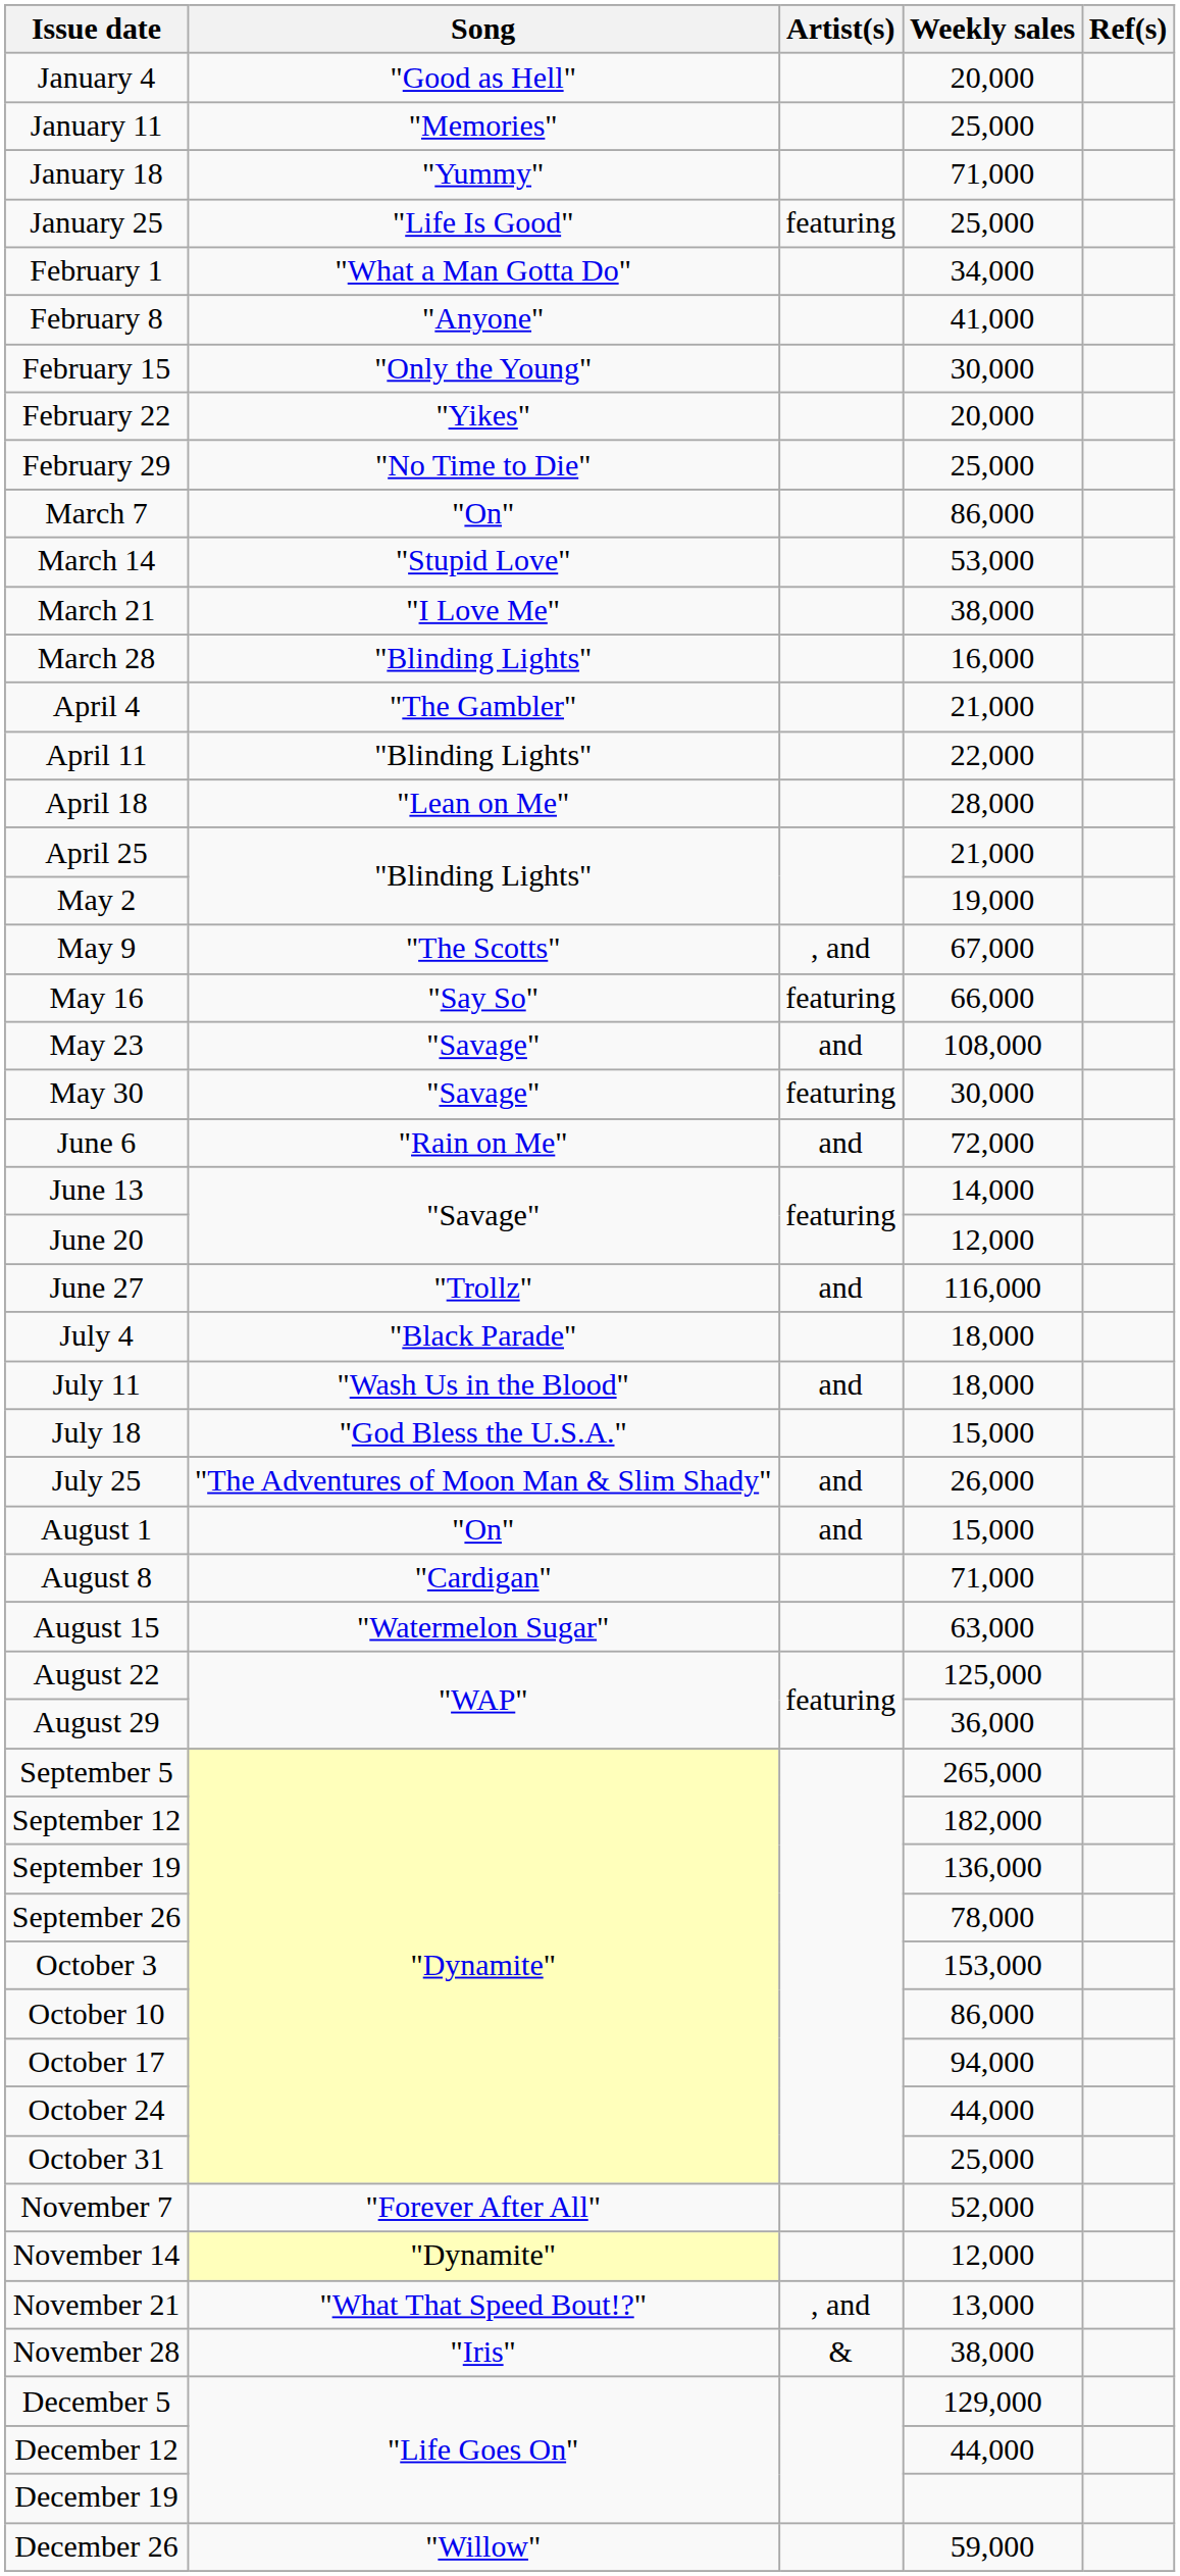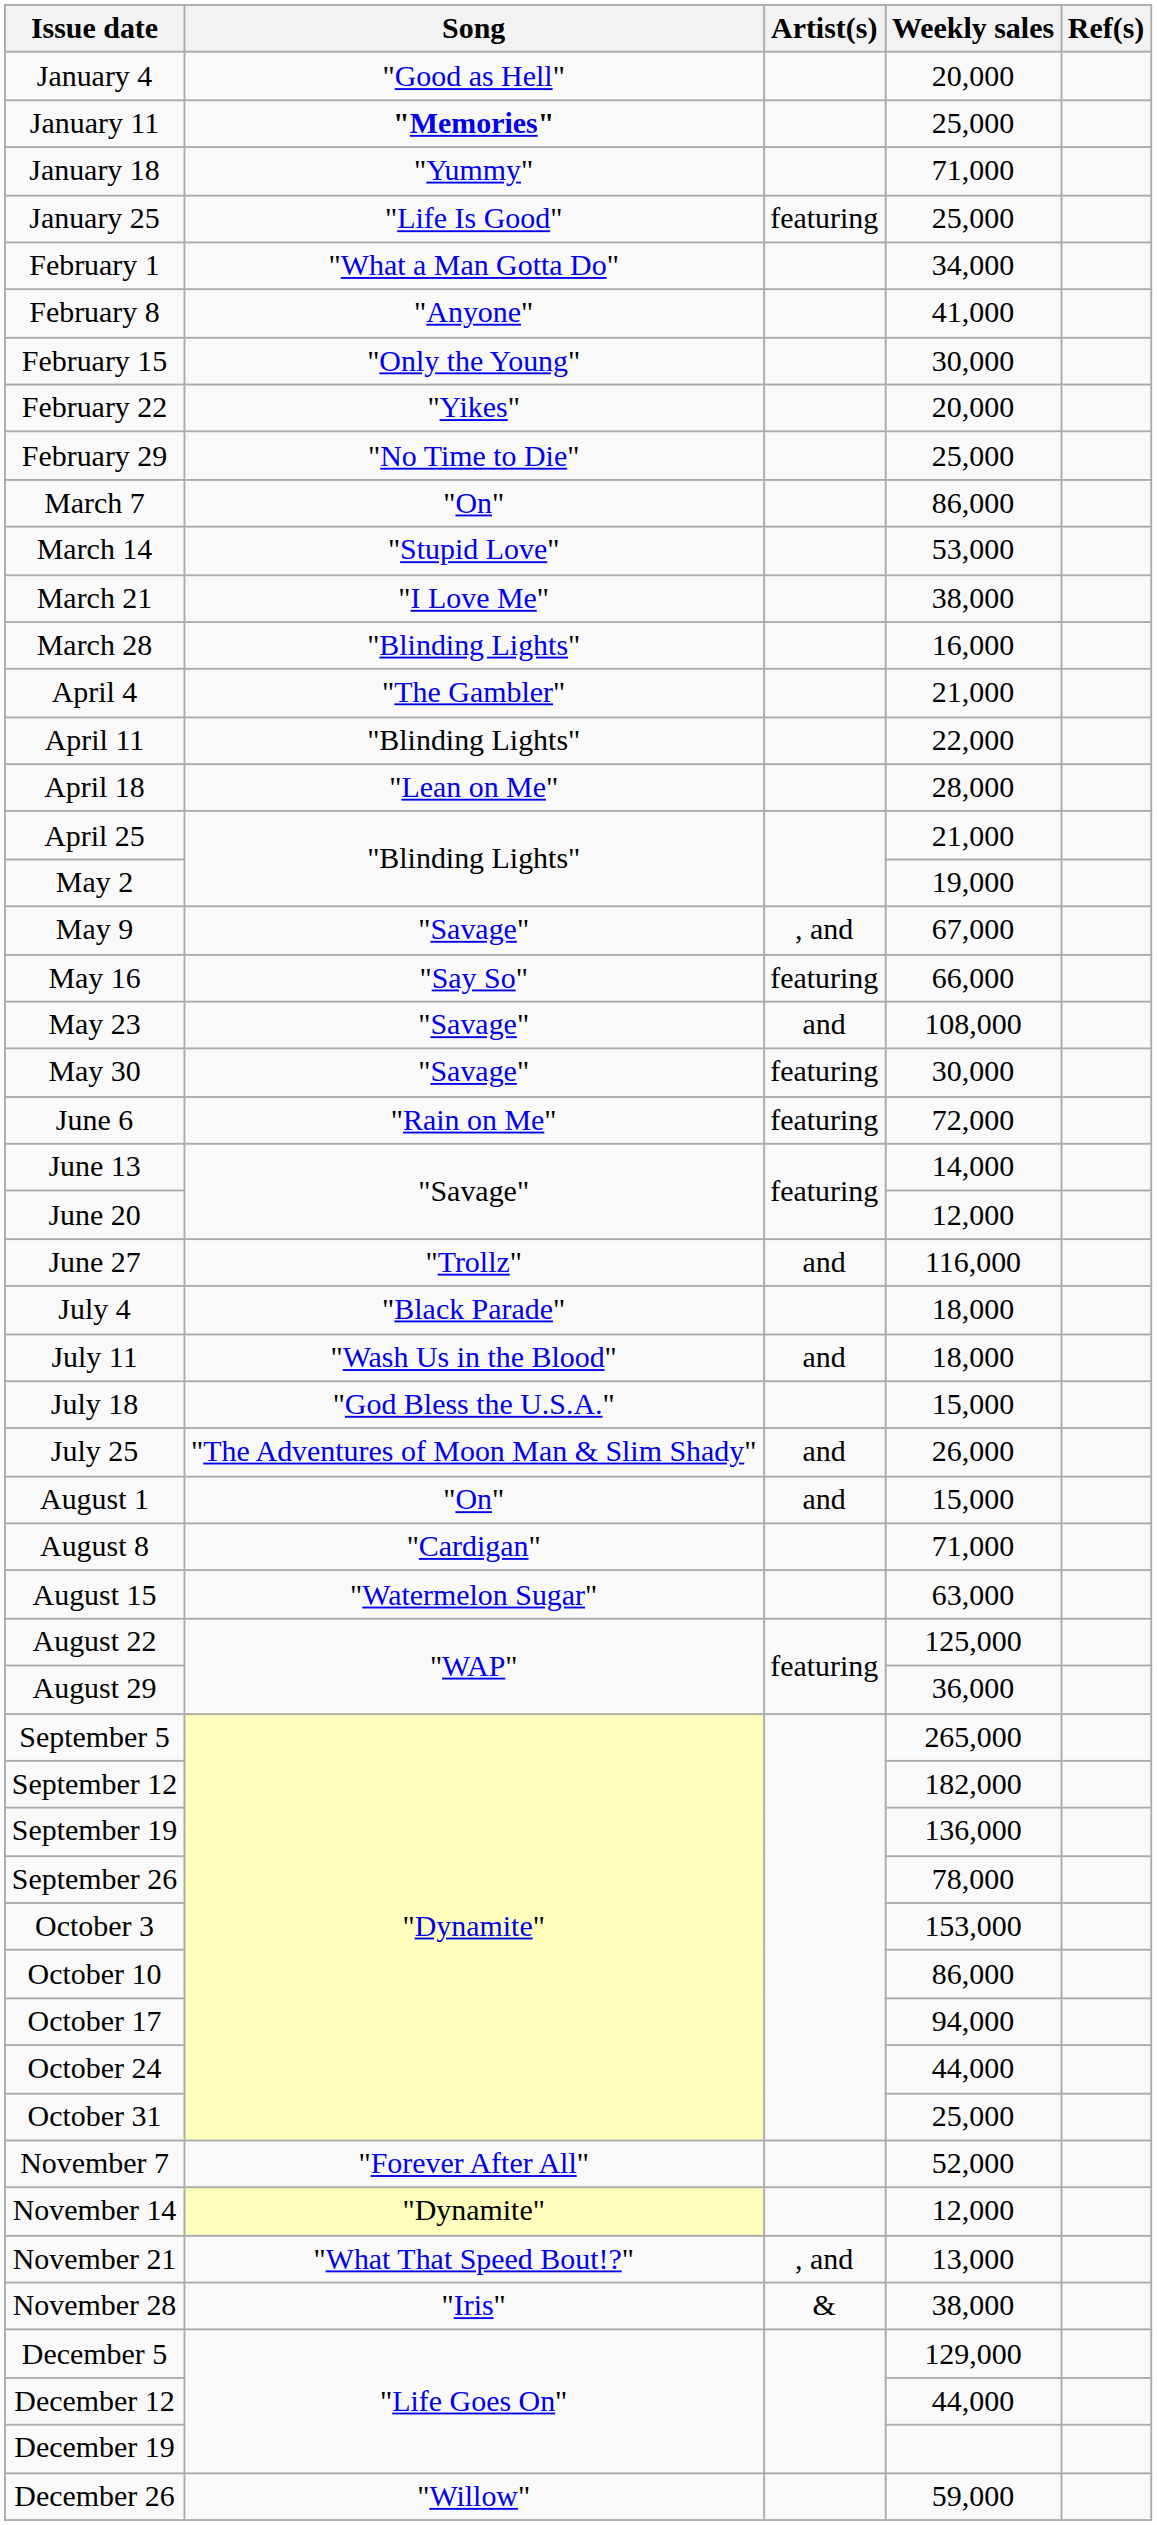January 11 | Song: normal -> bold
May 9 | Song: "The Scotts" -> "Savage"
June 6 | Artist(s): and -> featuring
